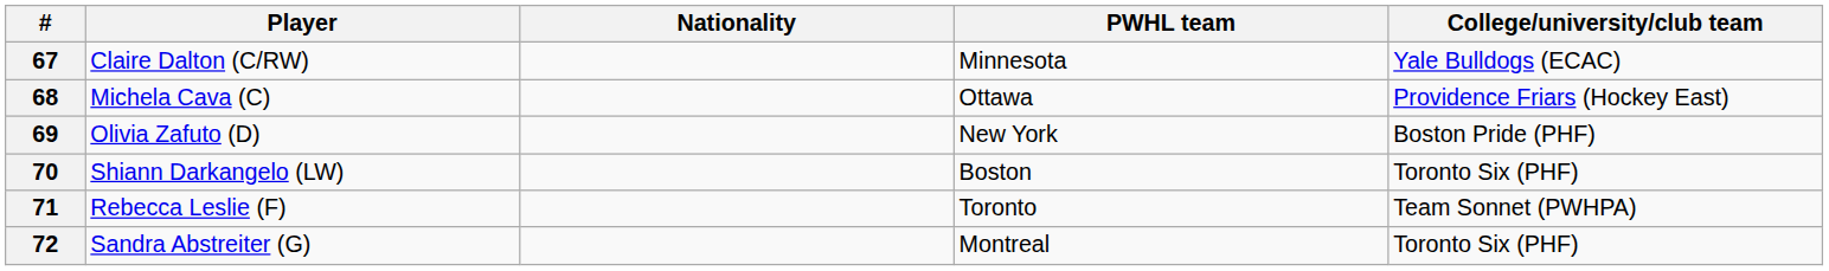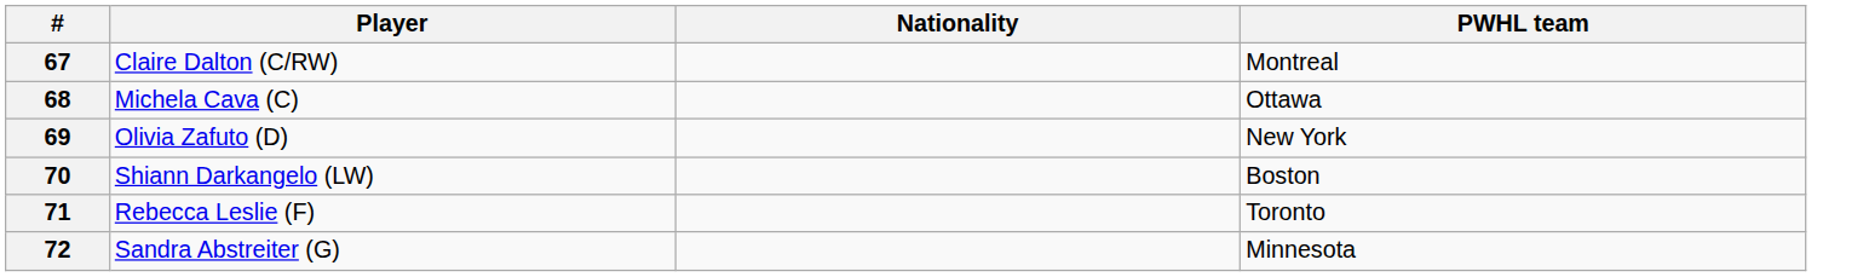- column: College/university/club team | Yale Bulldogs (ECAC) | Providence Friars (Hockey East) | Boston Pride (PHF) | Toronto Six (PHF) | Team Sonnet (PWHPA) | Toronto Six (PHF)
67 | PWHL team: Minnesota -> Montreal
72 | PWHL team: Montreal -> Minnesota
